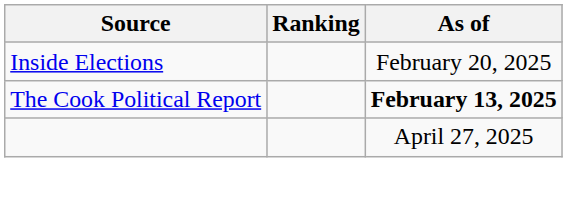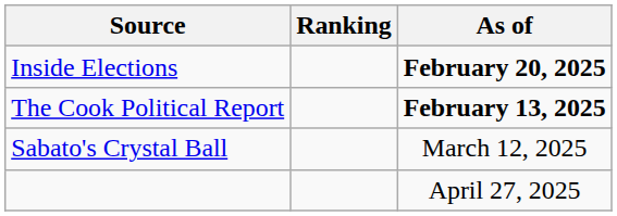Inside Elections | As of: normal -> bold
+ row: Sabato's Crystal Ball | March 12, 2025
